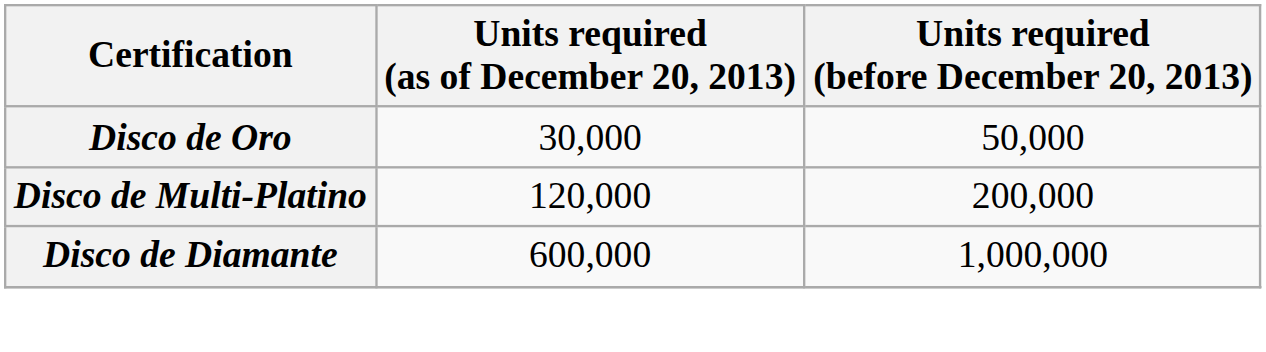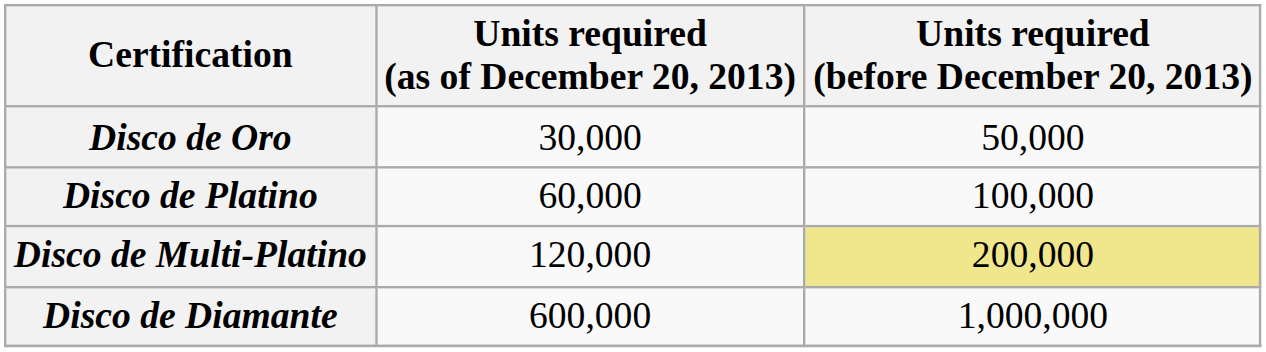+ row: Disco de Platino | 60,000 | 100,000
Disco de Multi-Platino | Units required (before December 20, 2013): no background -> khaki background
